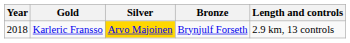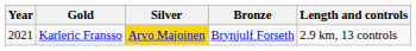Karleric Fransso | Year: 2018 -> 2021
